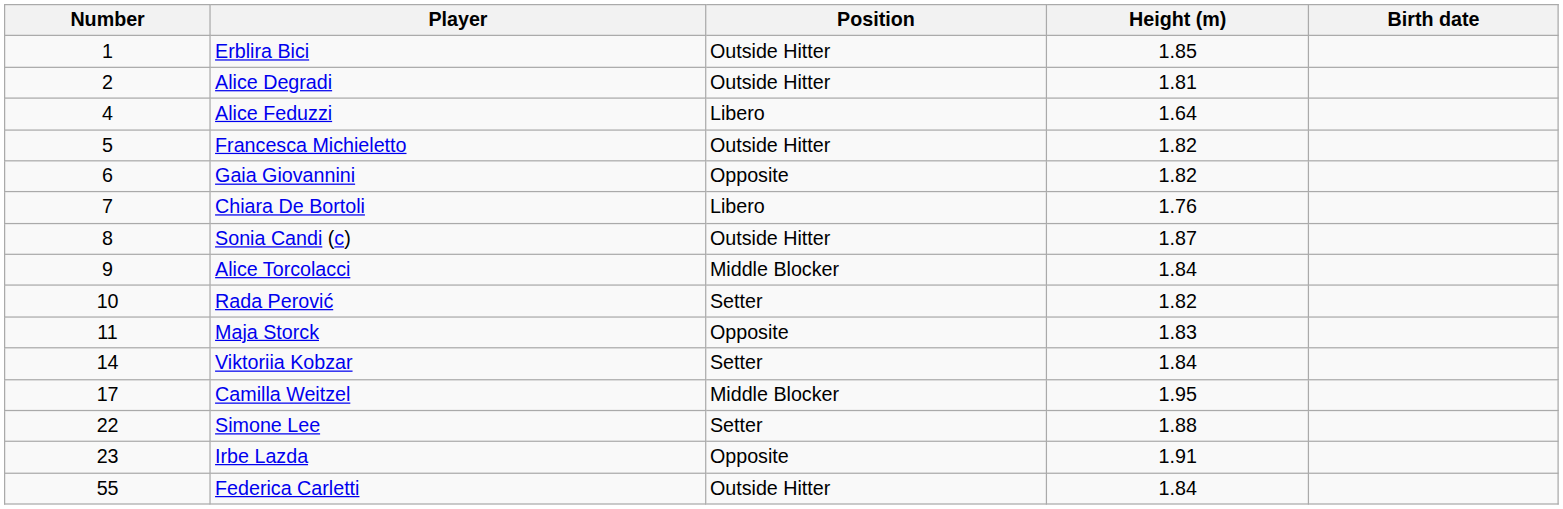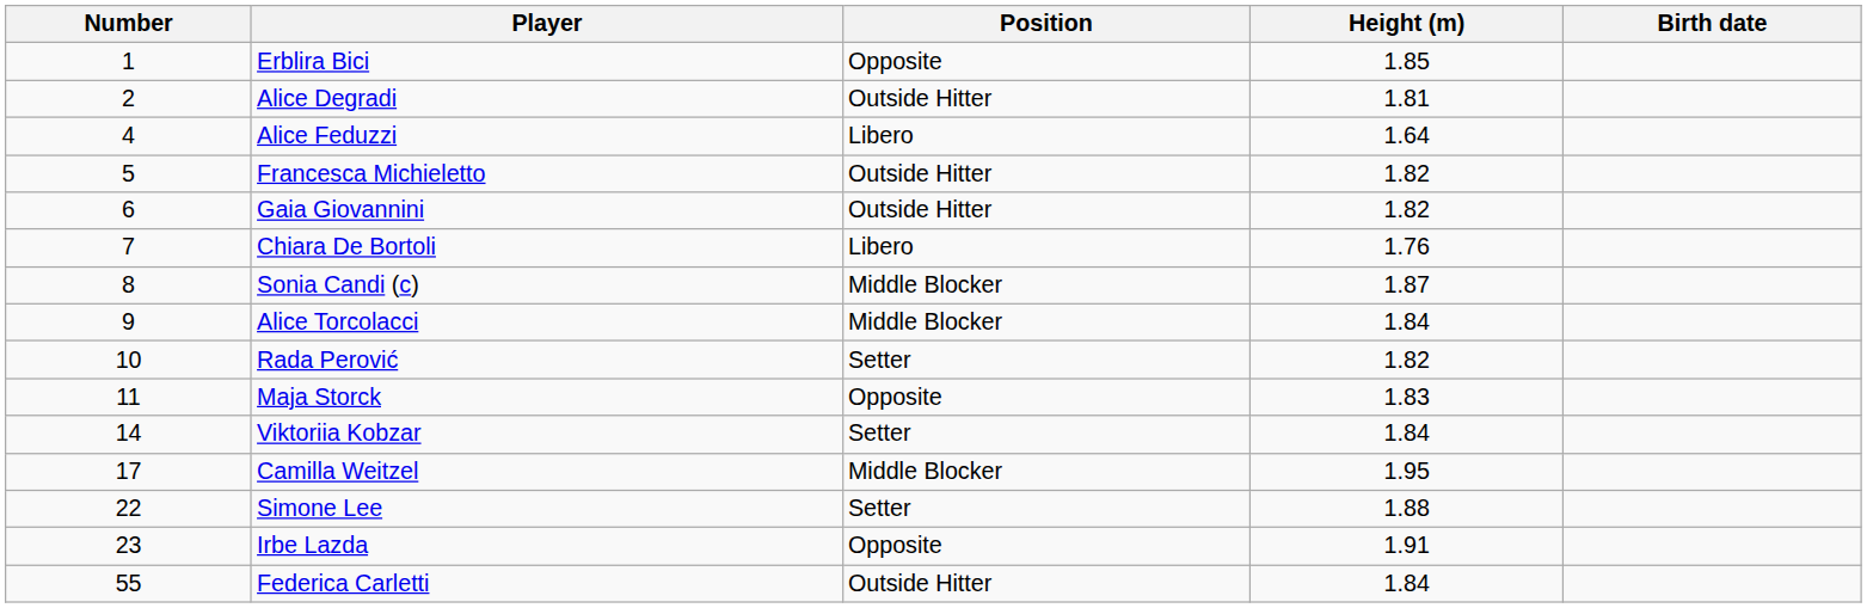Erblira Bici | Position: Outside Hitter -> Opposite
Gaia Giovannini | Position: Opposite -> Outside Hitter
Sonia Candi (c) | Position: Outside Hitter -> Middle Blocker
